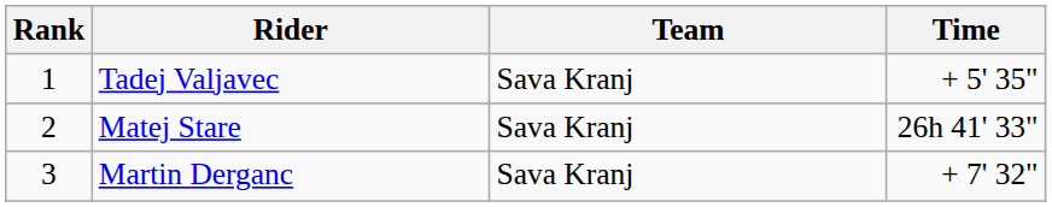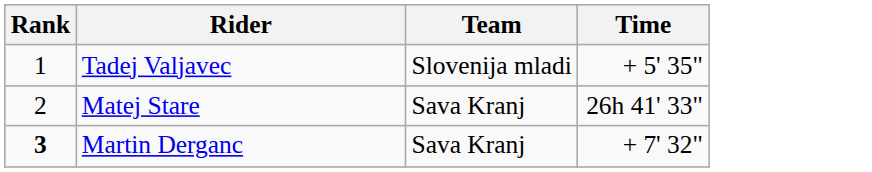Tadej Valjavec | Team: Sava Kranj -> Slovenija mladi
Martin Derganc | Rank: normal -> bold
